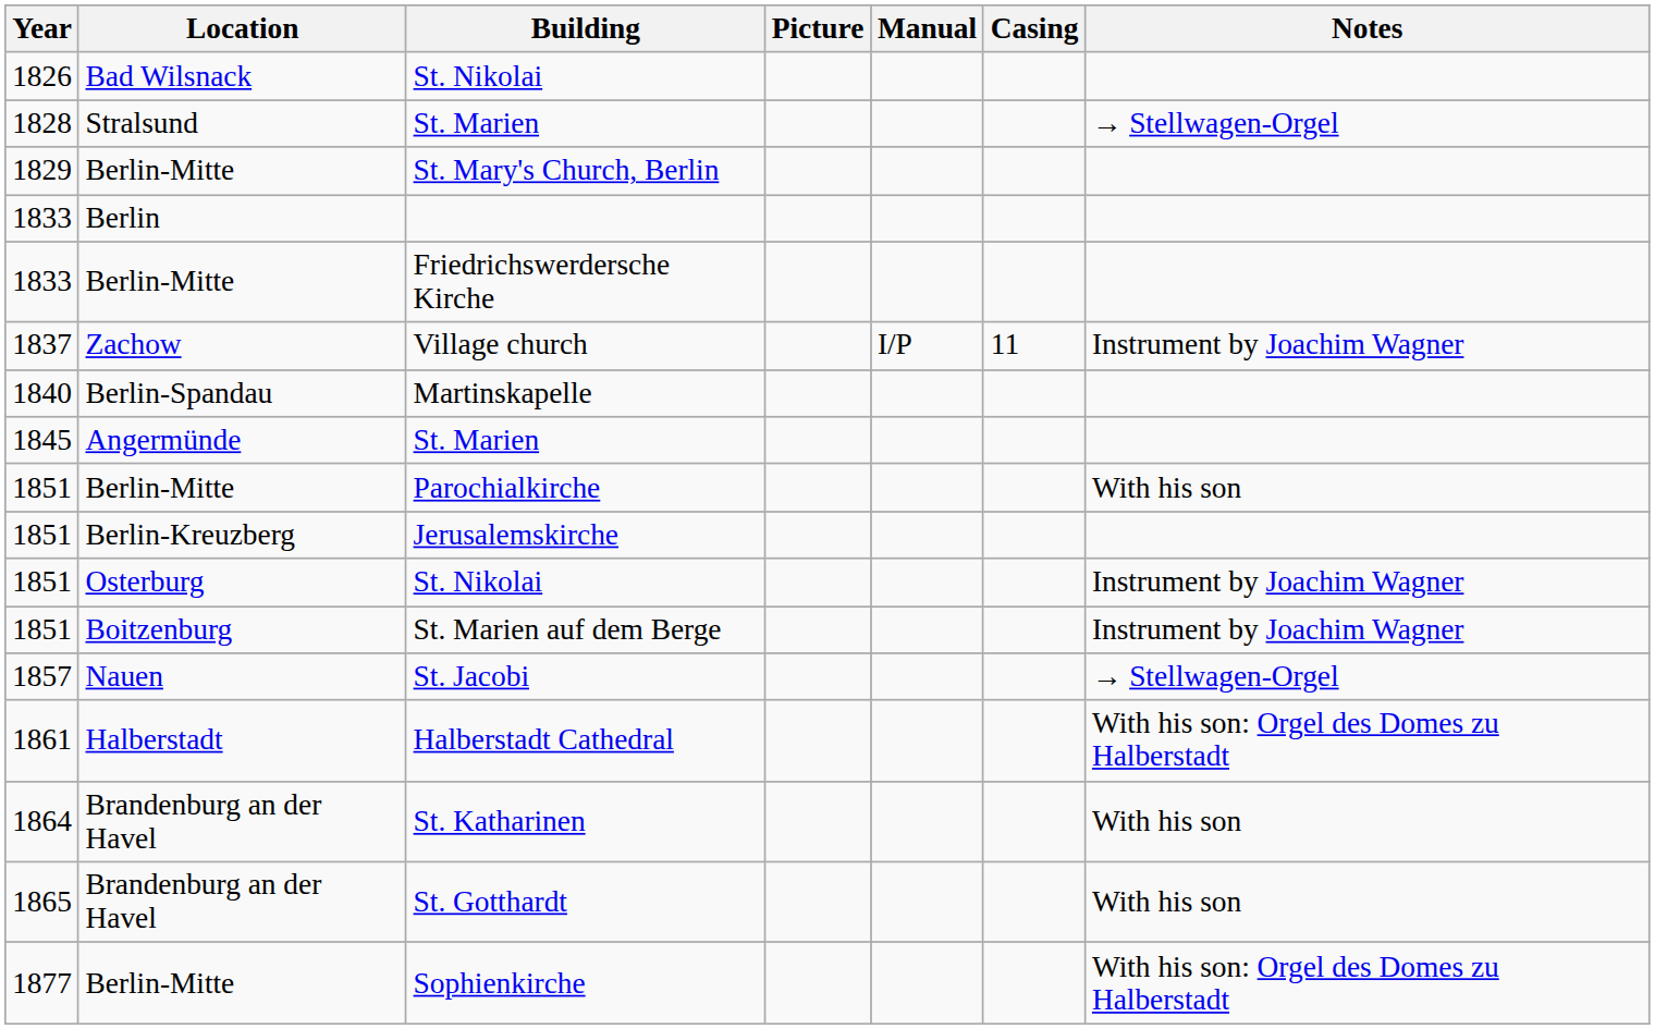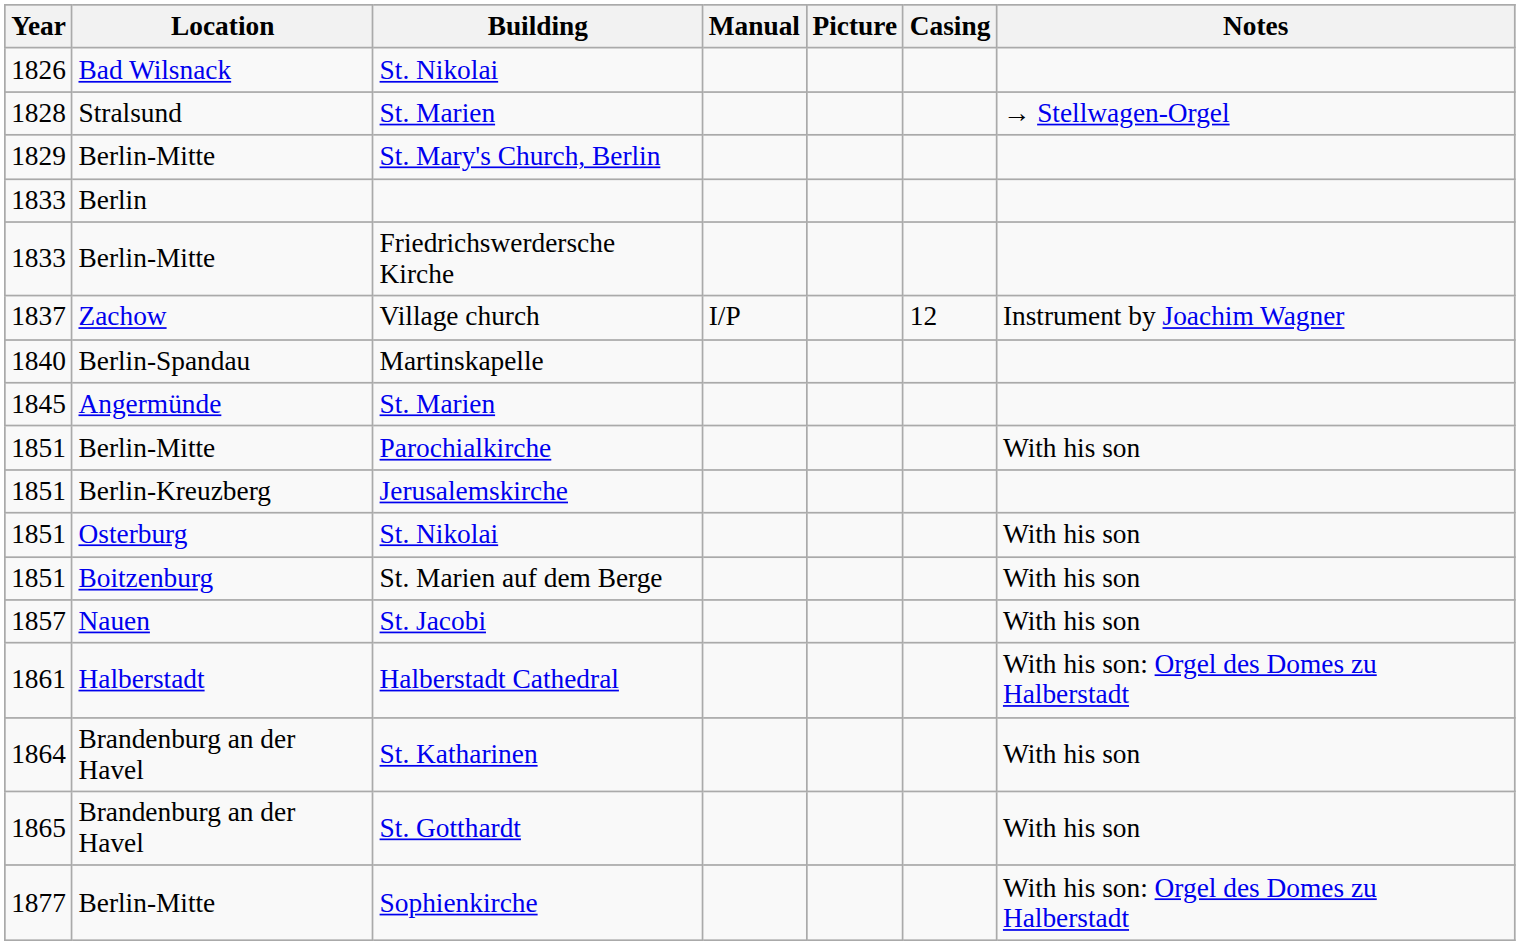columns swapped: Picture <-> Manual
Village church | Casing: 11 -> 12
1851 / St. Nikolai | Notes: Instrument by Joachim Wagner -> With his son
St. Marien auf dem Berge | Notes: Instrument by Joachim Wagner -> With his son
St. Jacobi | Notes: → Stellwagen-Orgel -> With his son
